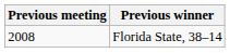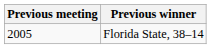Florida State, 38–14 | Previous meeting: 2008 -> 2005
